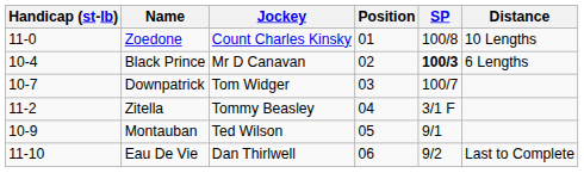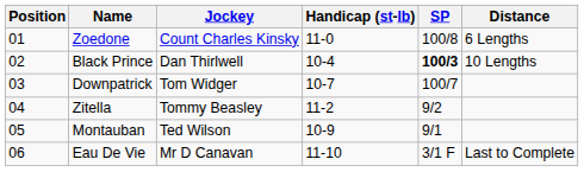columns swapped: Position <-> Handicap (st-lb)
Zoedone | Distance: 10 Lengths -> 6 Lengths
Black Prince | Jockey: Mr D Canavan -> Dan Thirlwell
Black Prince | Distance: 6 Lengths -> 10 Lengths
Zitella | SP: 3/1 F -> 9/2
Eau De Vie | Jockey: Dan Thirlwell -> Mr D Canavan
Eau De Vie | SP: 9/2 -> 3/1 F
